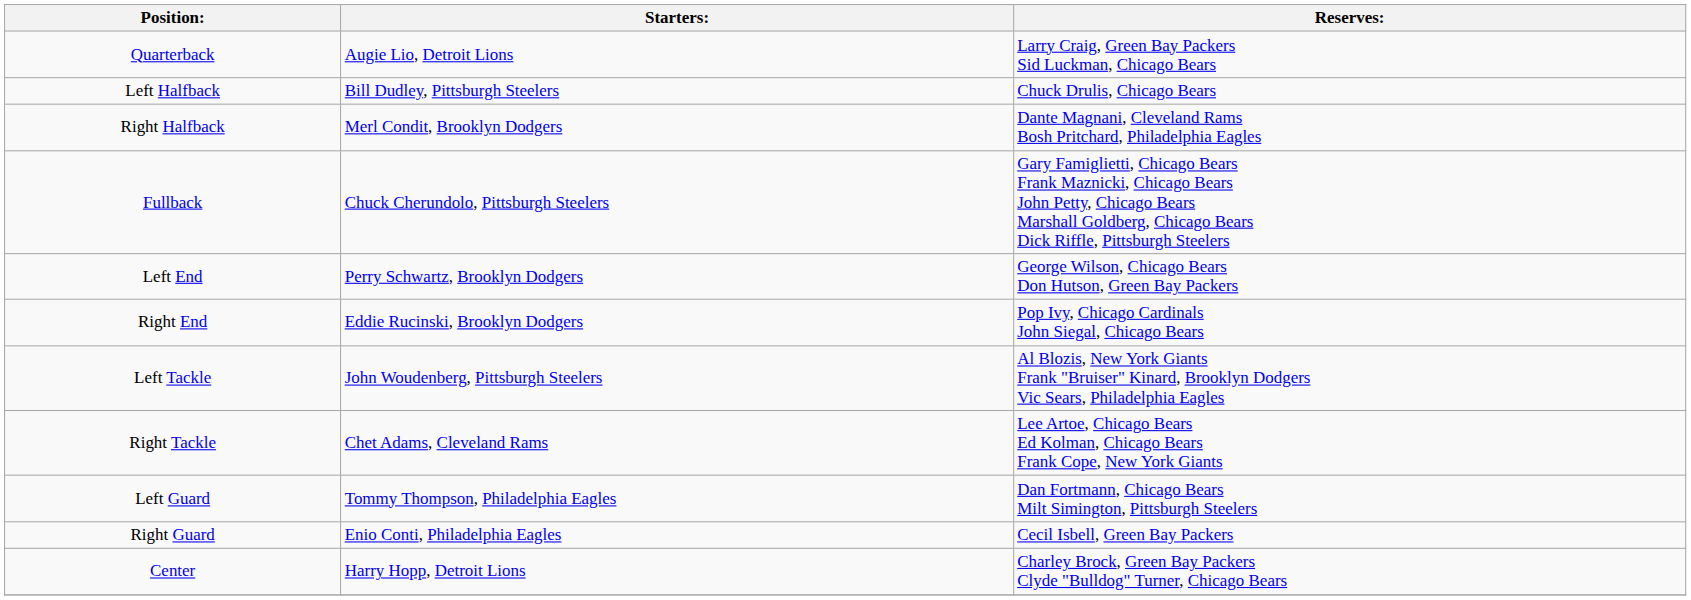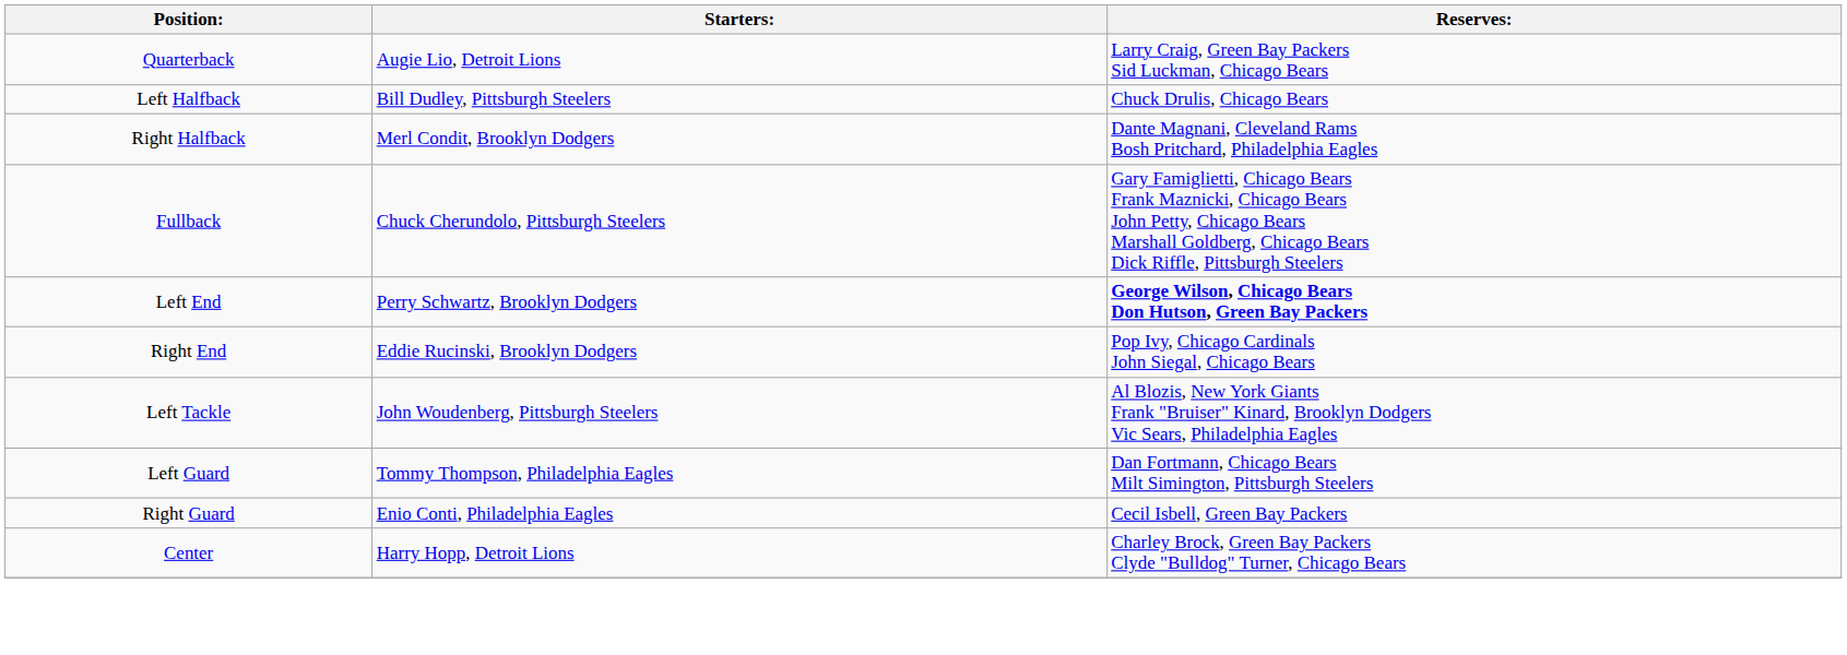Left End | Reserves:: normal -> bold
- row: Right Tackle | Chet Adams, Cleveland Rams | Lee Artoe, Chicago Bears Ed Kolman, Chicago Bears Frank Cope, New York Giants
